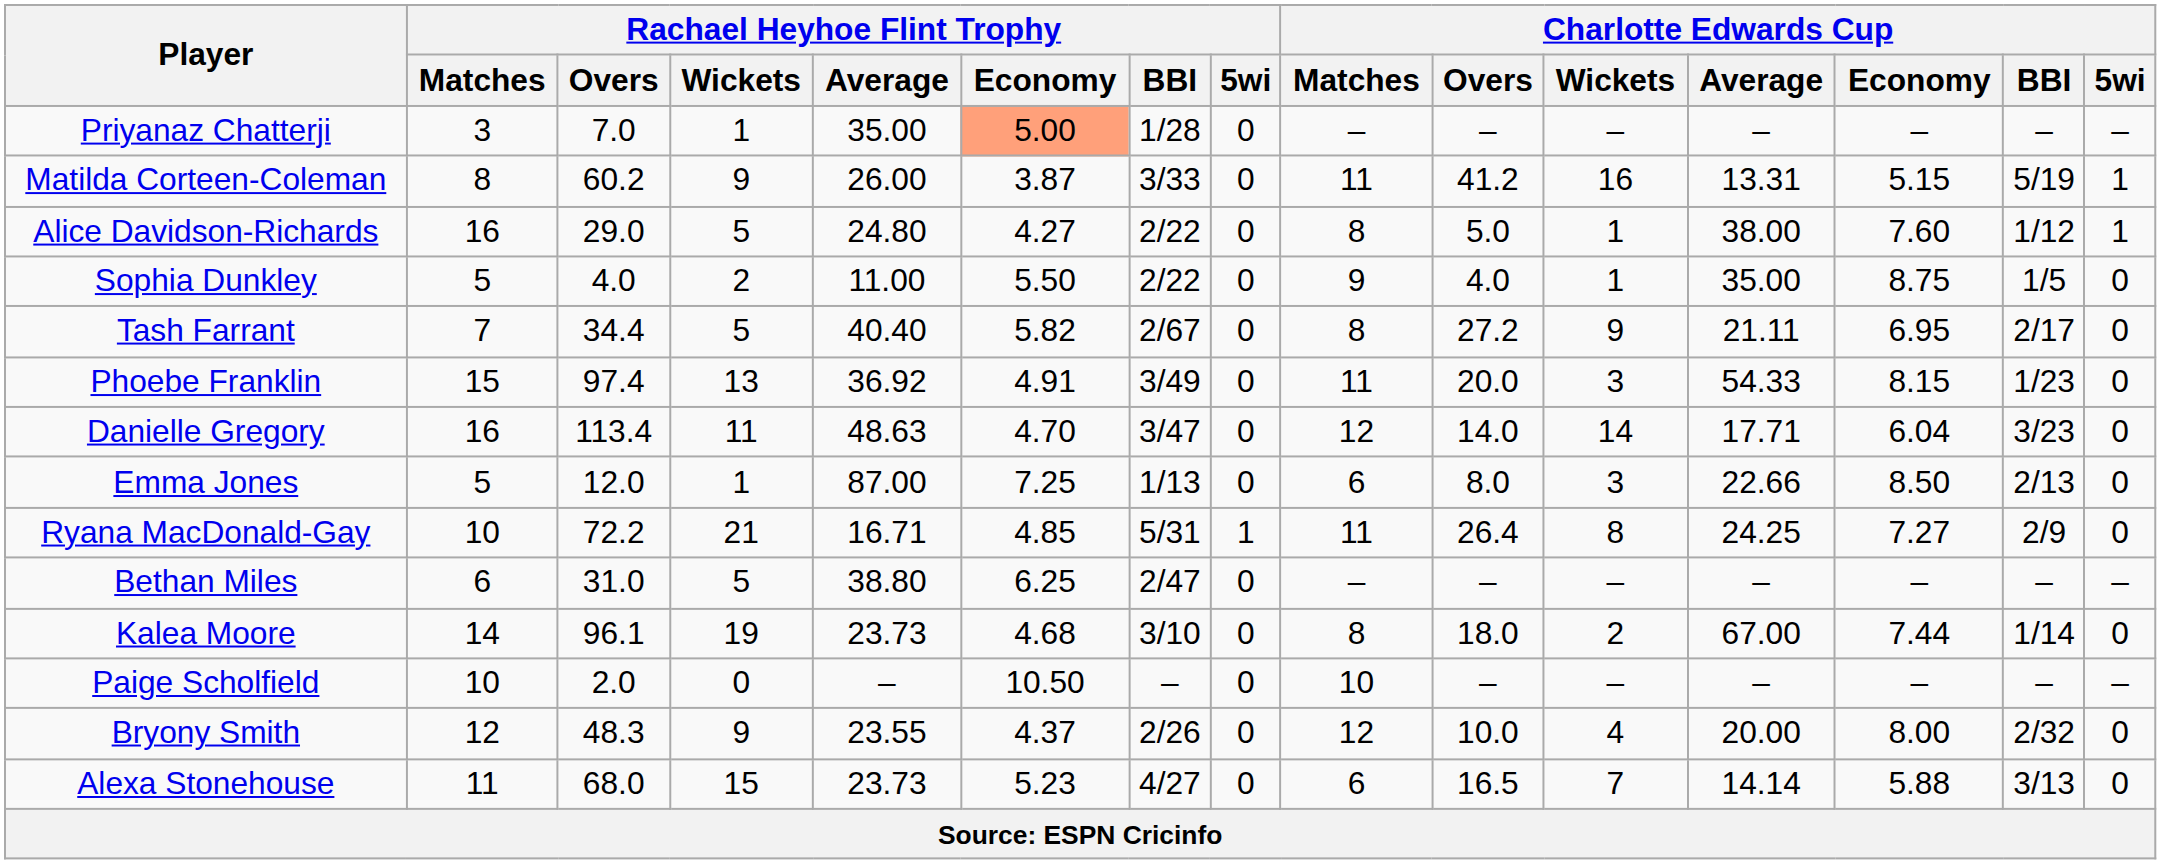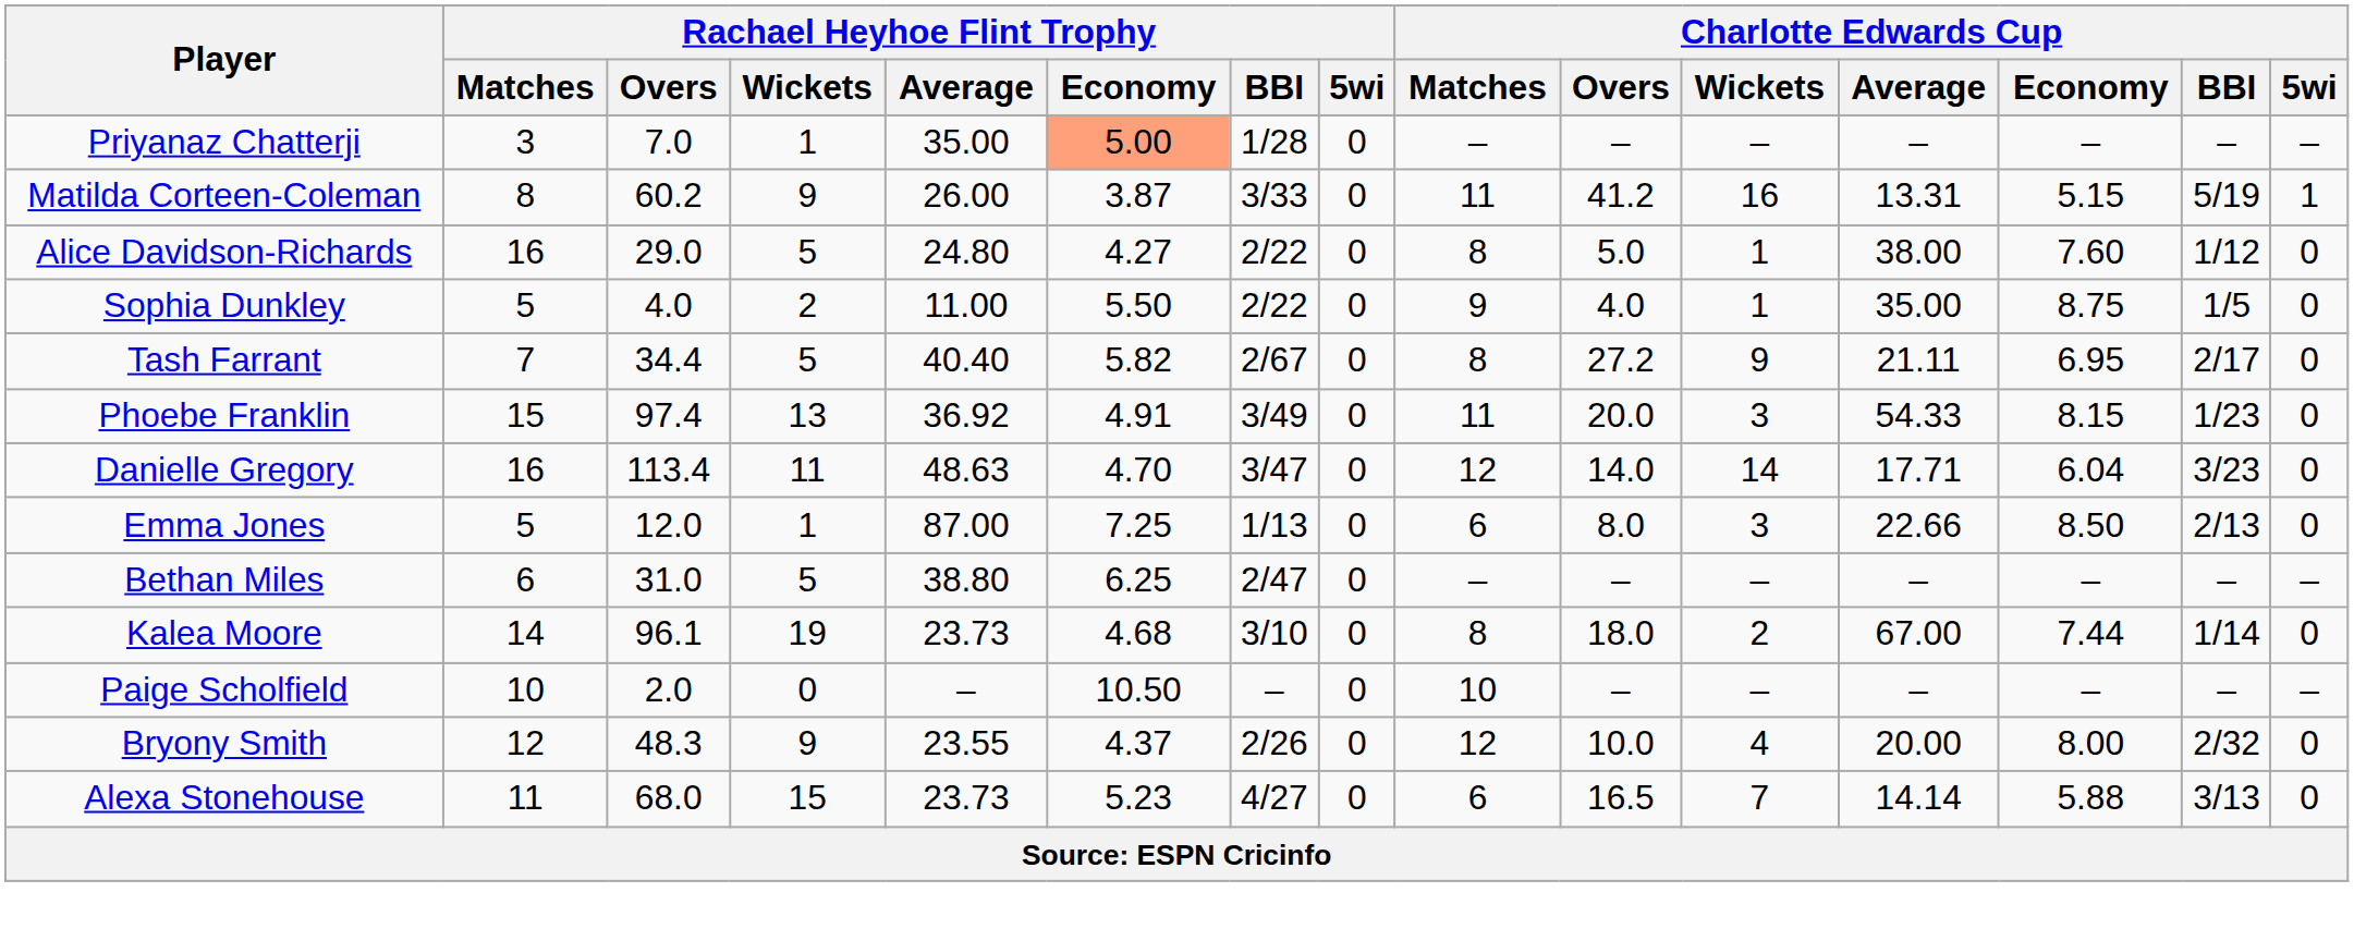Alice Davidson-Richards | Charlotte Edwards Cup / 5wi: 1 -> 0
- row: Ryana MacDonald-Gay | 10 | 72.2 | 21 | 16.71 | 4.85 | 5/31 | 1 | 11 | 26.4 | 8 | 24.25 | 7.27 | 2/9 | 0
